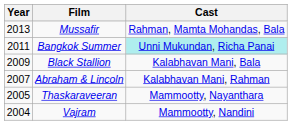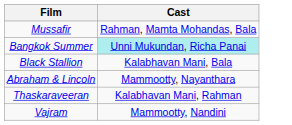- column: Year | 2013 | 2011 | 2009 | 2007 | 2005 | 2004
Abraham & Lincoln | Cast: Kalabhavan Mani, Rahman -> Mammootty, Nayanthara
Thaskaraveeran | Cast: Mammootty, Nayanthara -> Kalabhavan Mani, Rahman
